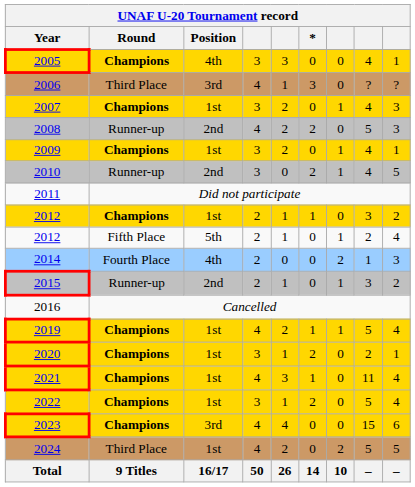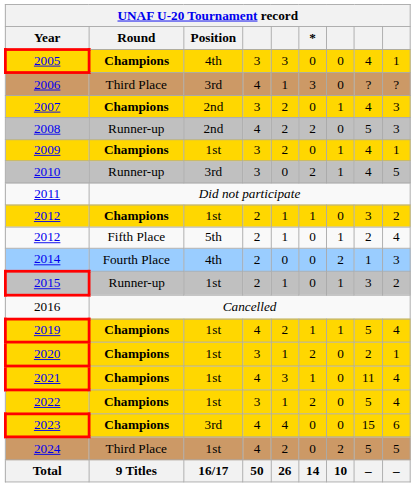2007 | Position: 1st -> 2nd
2010 | Position: 2nd -> 3rd
2015 | Position: 2nd -> 1st
